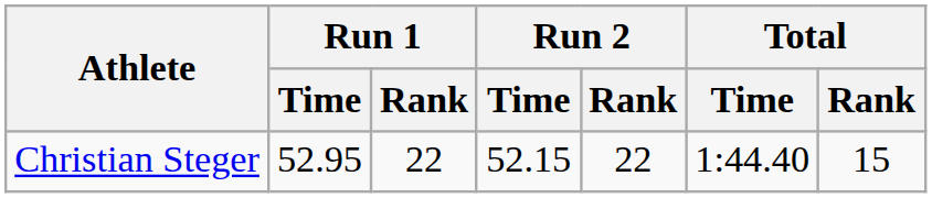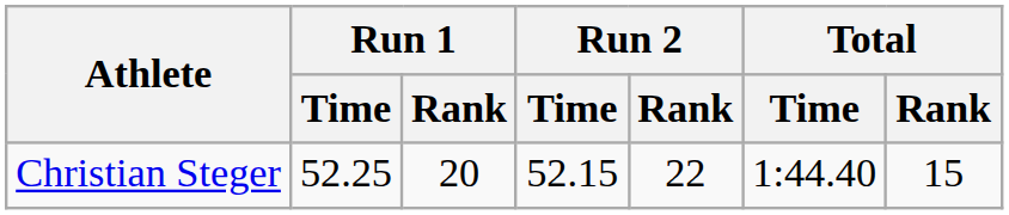Christian Steger | Run 1 / Time: 52.95 -> 52.25
Christian Steger | Run 1 / Rank: 22 -> 20
